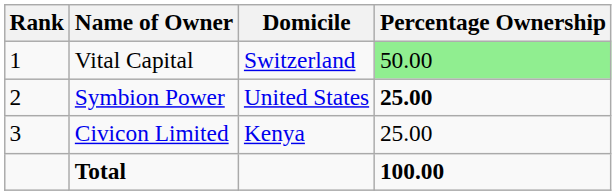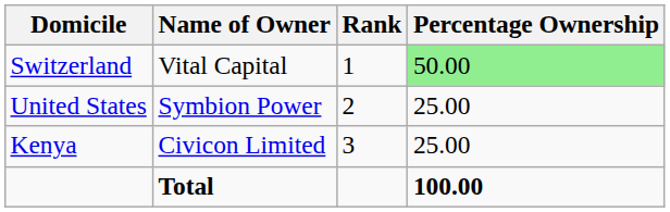columns swapped: Rank <-> Domicile
Symbion Power | Percentage Ownership: bold -> normal
